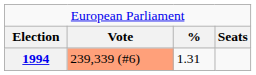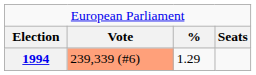1994 | column 3: 1.31 -> 1.29
